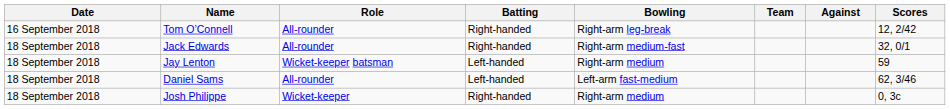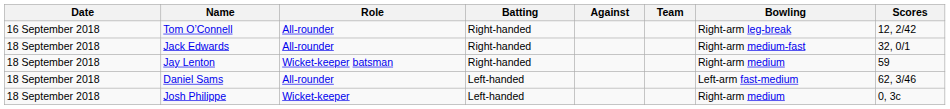columns swapped: Bowling <-> Against
Jay Lenton | Batting: Left-handed -> Right-handed
Josh Philippe | Batting: Right-handed -> Left-handed
